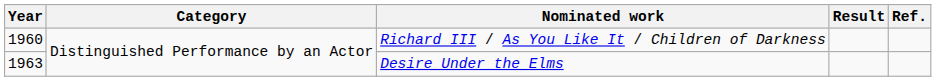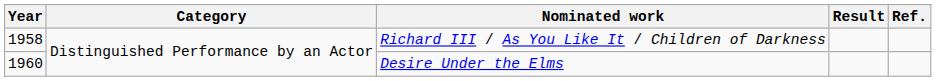Richard III / As You Like It / Children of Darkness | Year: 1960 -> 1958
Desire Under the Elms | Year: 1963 -> 1960
